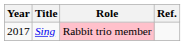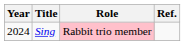Sing | Year: 2017 -> 2024
